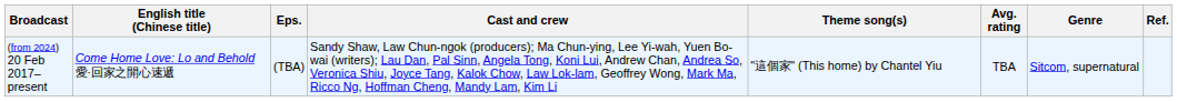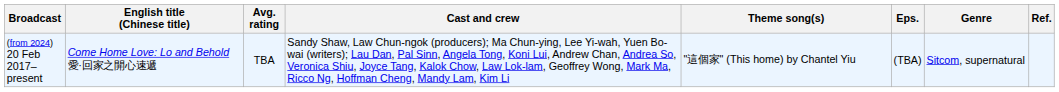columns swapped: Eps. <-> Avg. rating
